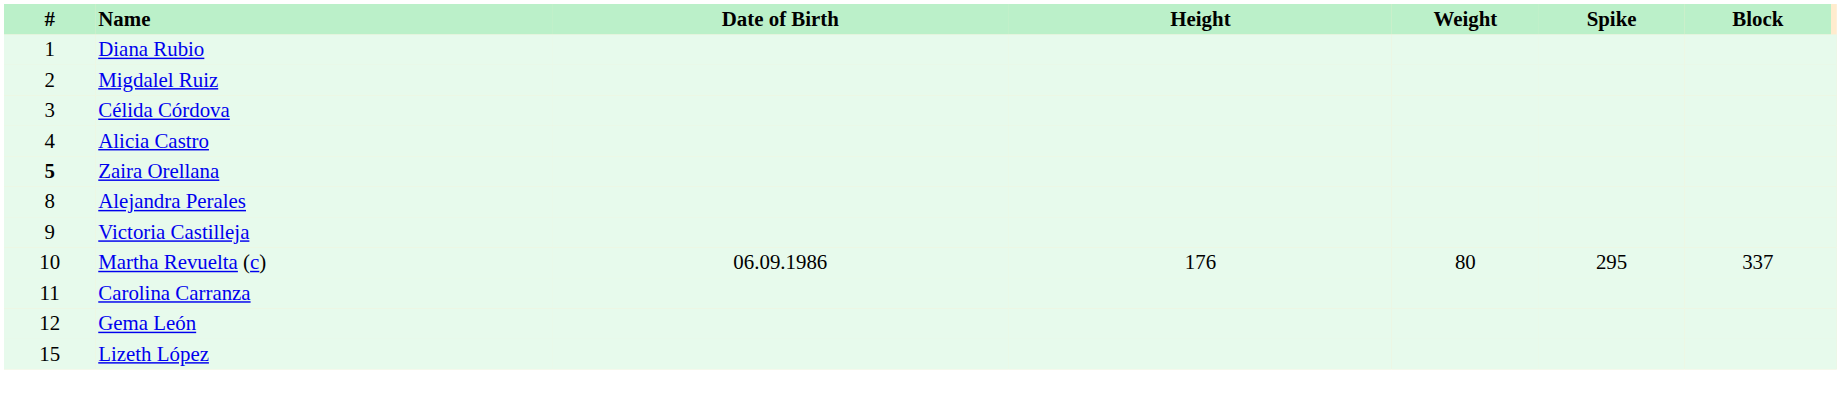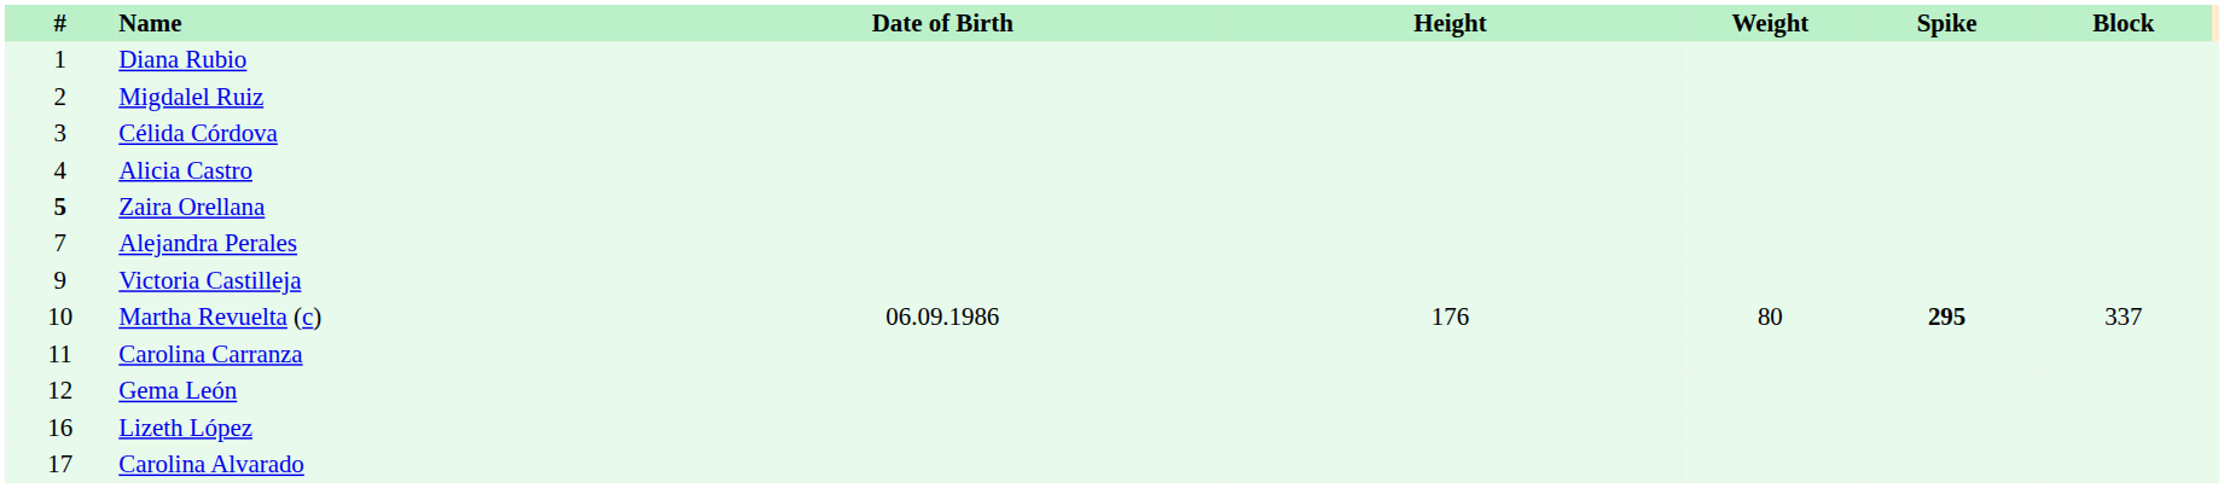Alejandra Perales | #: 8 -> 7
Martha Revuelta (c) | Spike: normal -> bold
Lizeth López | #: 15 -> 16
+ row: 17 | Carolina Alvarado
